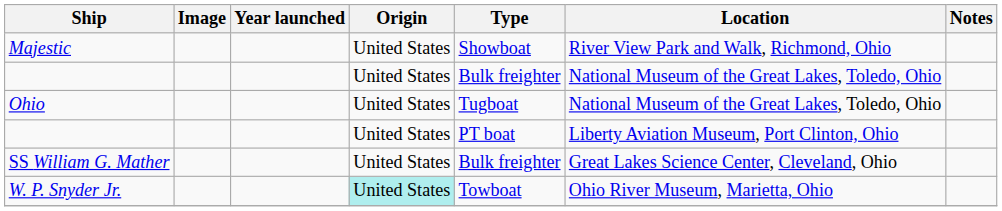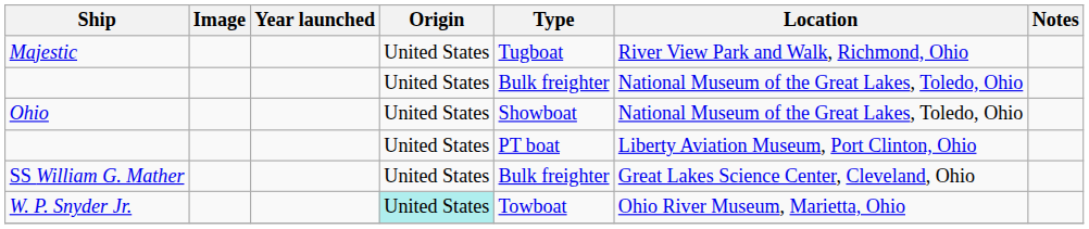Majestic | Type: Showboat -> Tugboat
Ohio | Type: Tugboat -> Showboat
